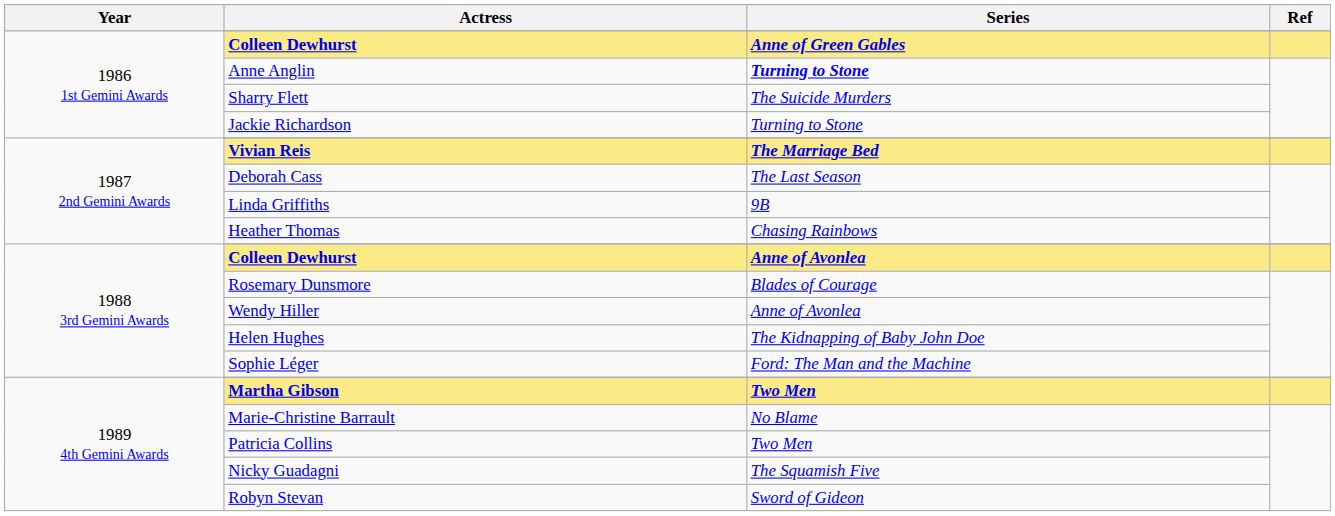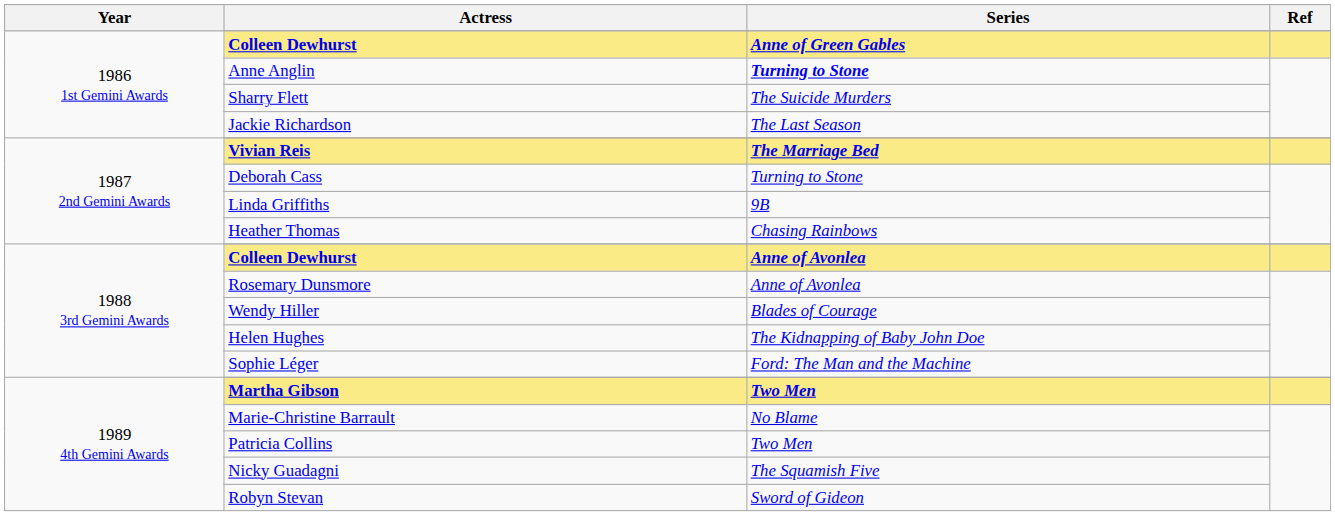Jackie Richardson | Series: Turning to Stone -> The Last Season
Deborah Cass | Series: The Last Season -> Turning to Stone
Rosemary Dunsmore | Series: Blades of Courage -> Anne of Avonlea
Wendy Hiller | Series: Anne of Avonlea -> Blades of Courage
